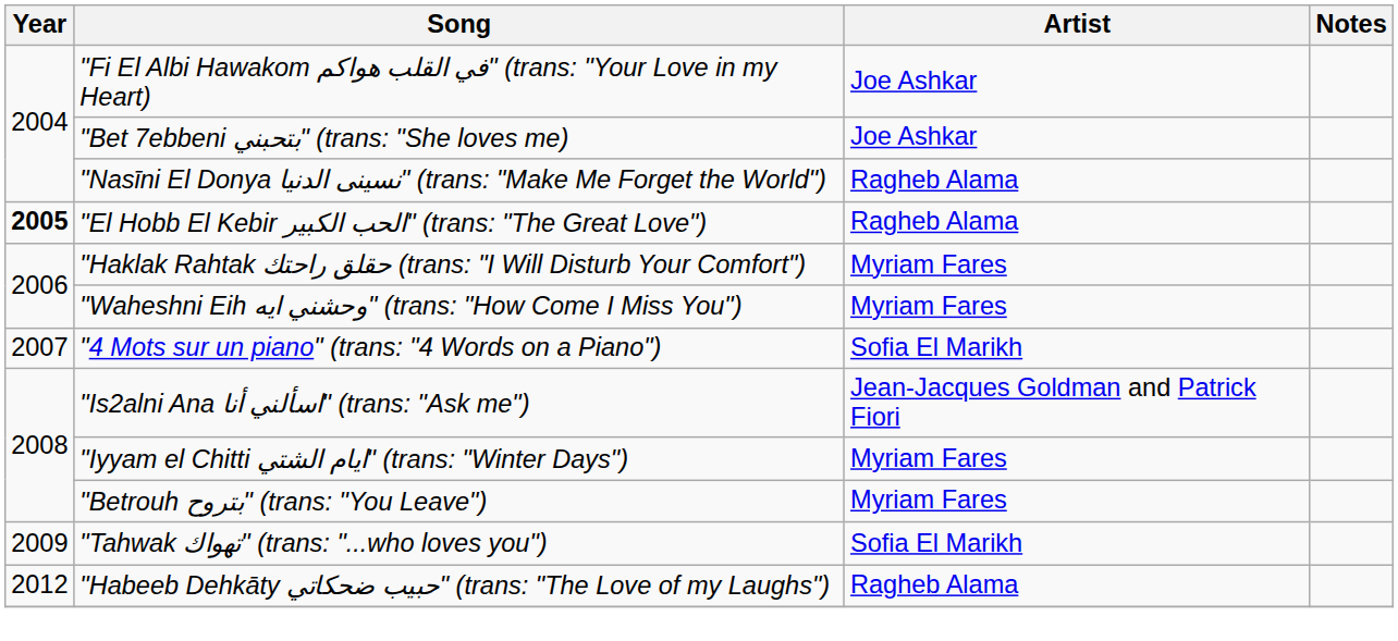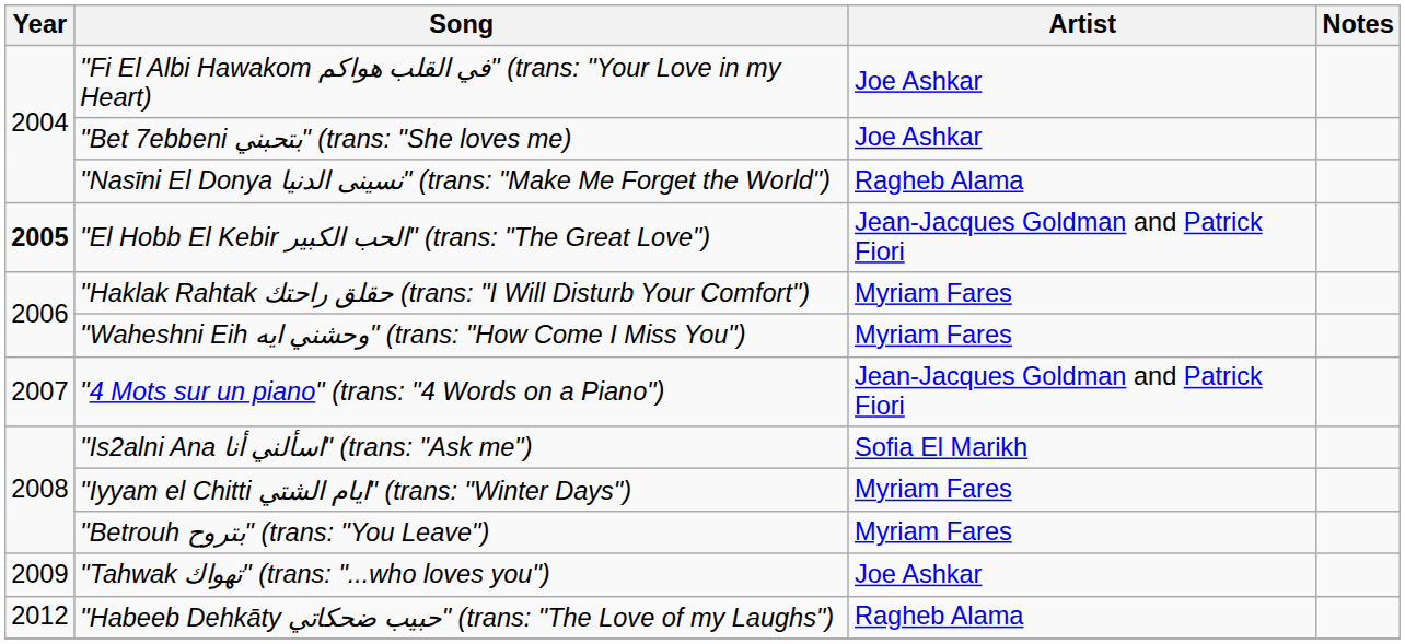"El Hobb El Kebir الحب الكبير" (trans: "The Great Love") | Artist: Ragheb Alama -> Jean-Jacques Goldman and Patrick Fiori
"4 Mots sur un piano" (trans: "4 Words on a Piano") | Artist: Sofia El Marikh -> Jean-Jacques Goldman and Patrick Fiori
"Is2alni Ana اسألني أنا" (trans: "Ask me") | Artist: Jean-Jacques Goldman and Patrick Fiori -> Sofia El Marikh
"Tahwak تهواك" (trans: "...who loves you") | Artist: Sofia El Marikh -> Joe Ashkar
